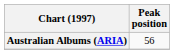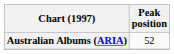Australian Albums (ARIA) | Peak position: 56 -> 52
